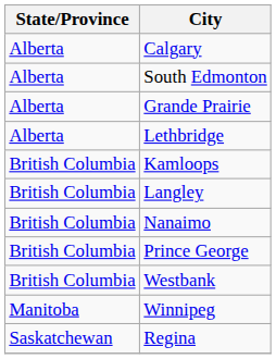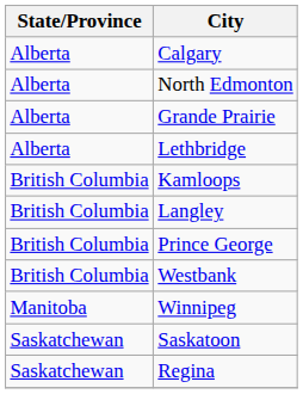+ row: Alberta | North Edmonton
- row: Alberta | South Edmonton
- row: British Columbia | Nanaimo
+ row: Saskatchewan | Saskatoon
